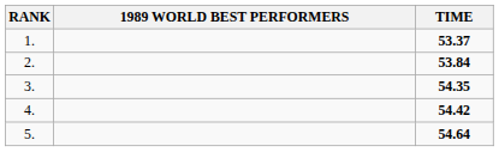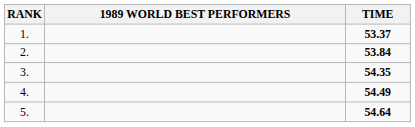4. | TIME: 54.42 -> 54.49
